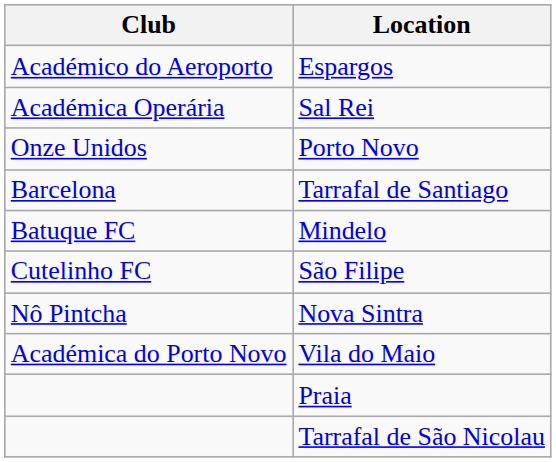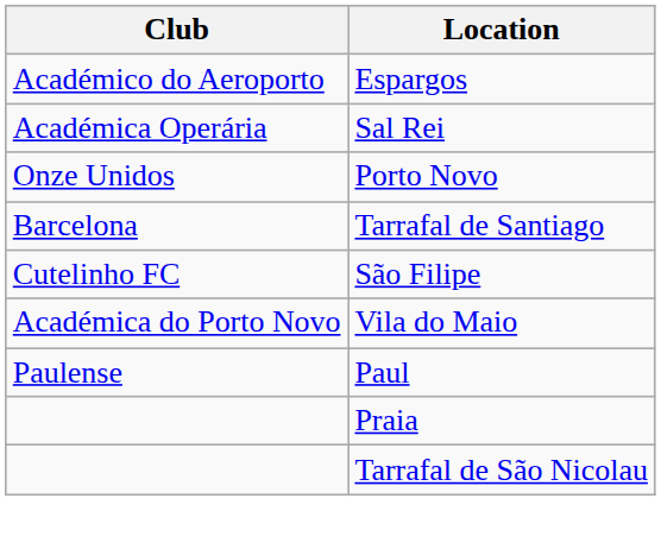- row: Batuque FC | Mindelo
- row: Nô Pintcha | Nova Sintra
+ row: Paulense | Paul
